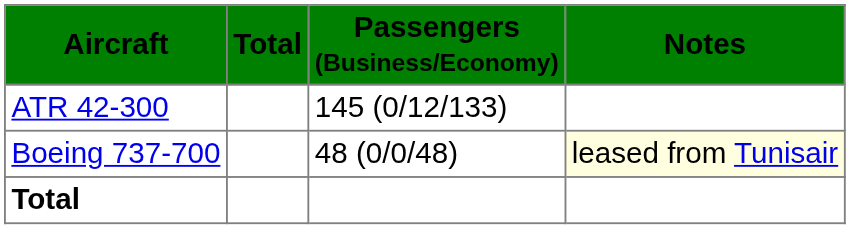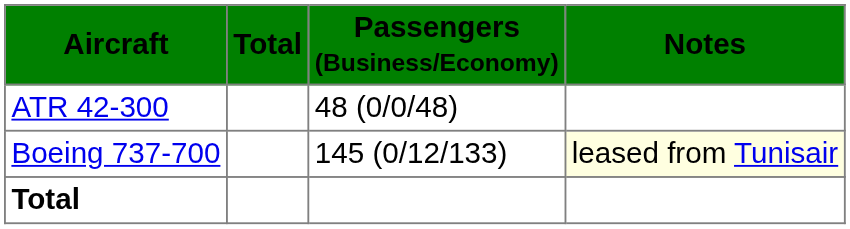ATR 42-300 | Passengers (Business/Economy): 145 (0/12/133) -> 48 (0/0/48)
Boeing 737-700 | Passengers (Business/Economy): 48 (0/0/48) -> 145 (0/12/133)
